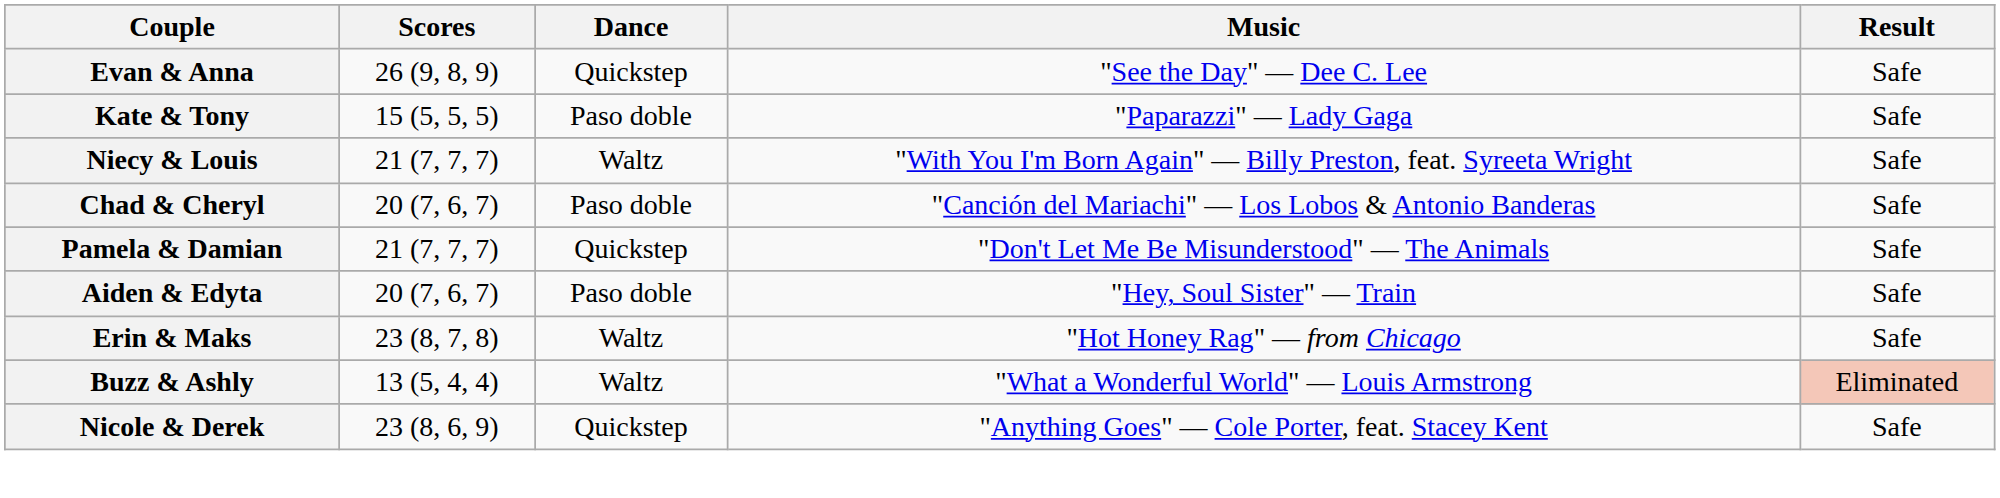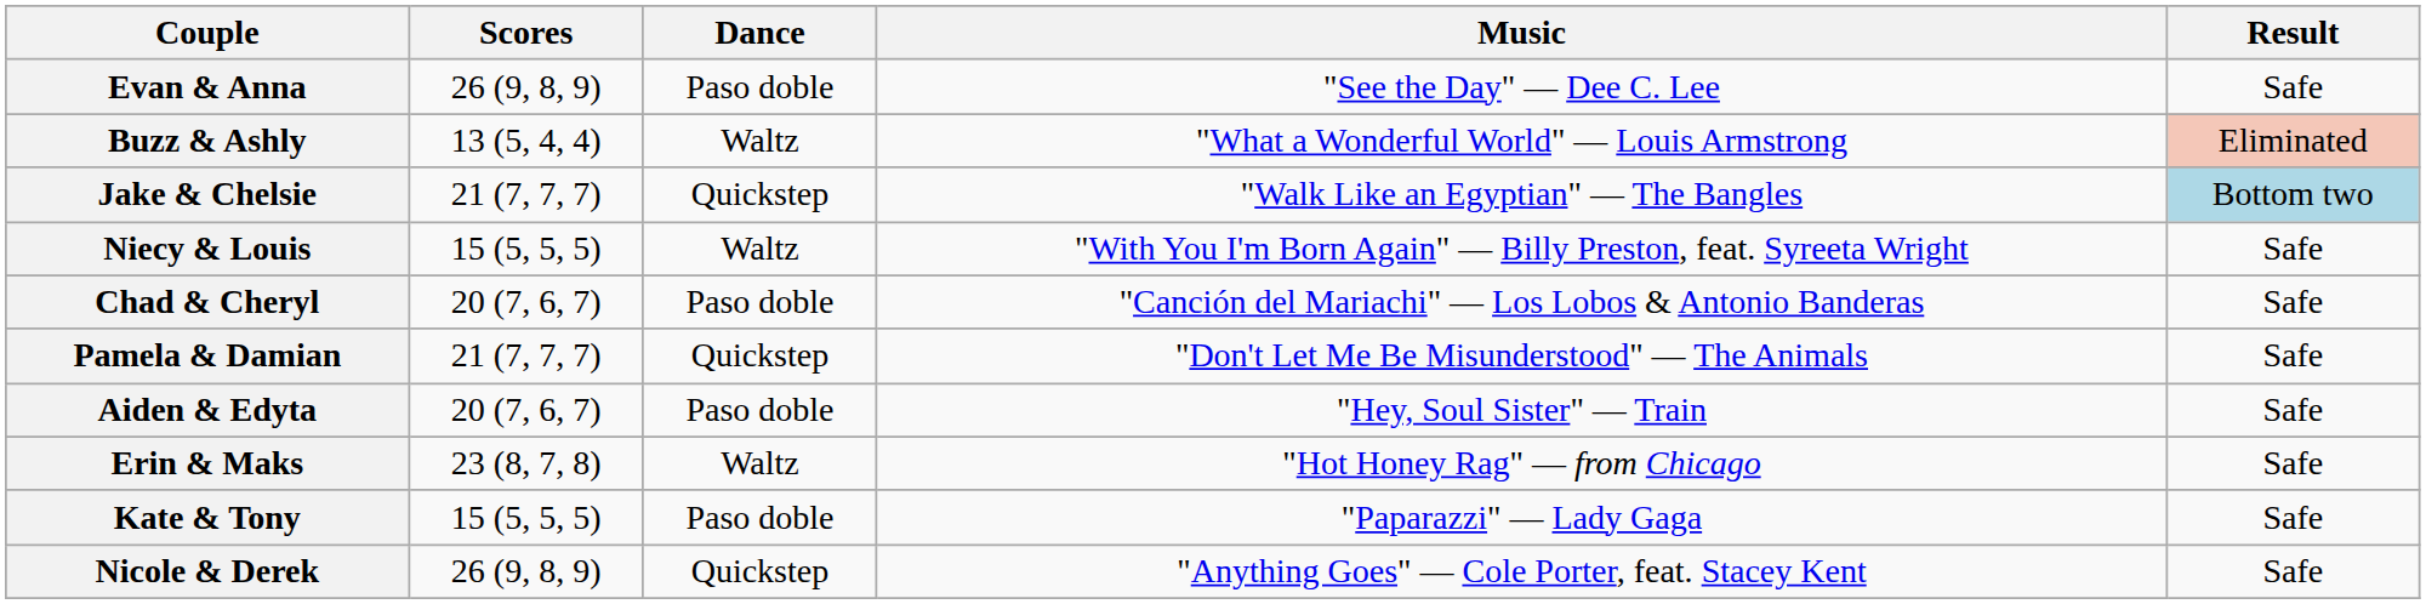Evan & Anna | Dance: Quickstep -> Paso doble
rows swapped: Buzz & Ashly <-> Kate & Tony
+ row: Jake & Chelsie | 21 (7, 7, 7) | Quickstep | "Walk Like an Egyptian" — The Bangles | Bottom two
Niecy & Louis | Scores: 21 (7, 7, 7) -> 15 (5, 5, 5)
Nicole & Derek | Scores: 23 (8, 6, 9) -> 26 (9, 8, 9)
